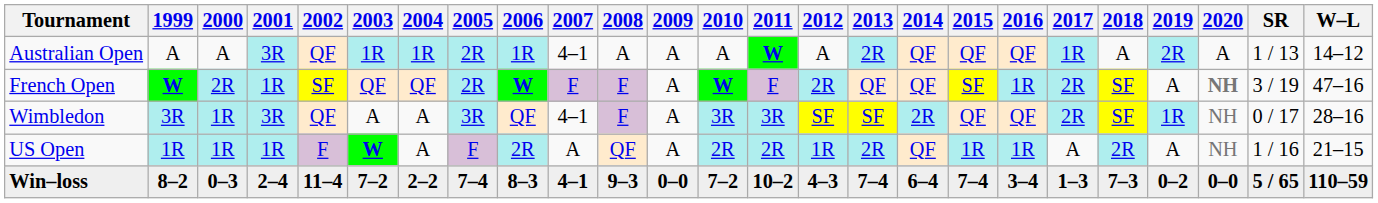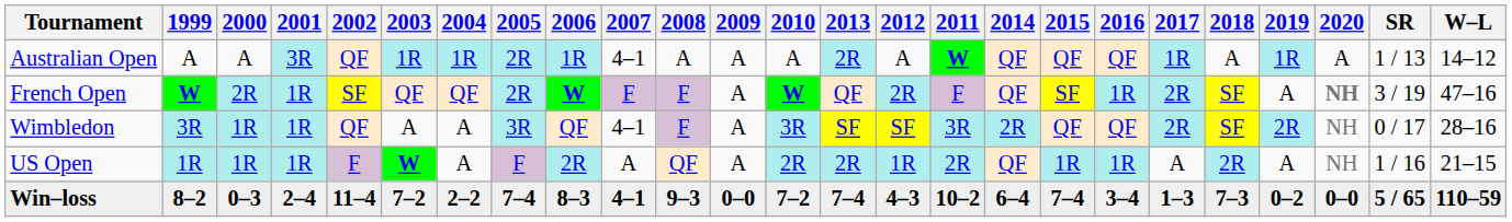columns swapped: 2011 <-> 2013
Australian Open | 2019: 2R -> 1R
Wimbledon | 2001: 3R -> 1R
Wimbledon | 2019: 1R -> 2R
